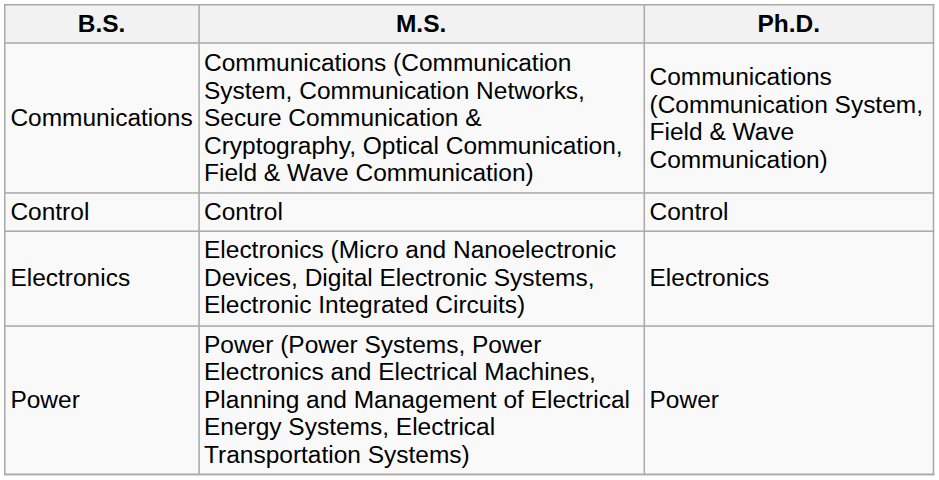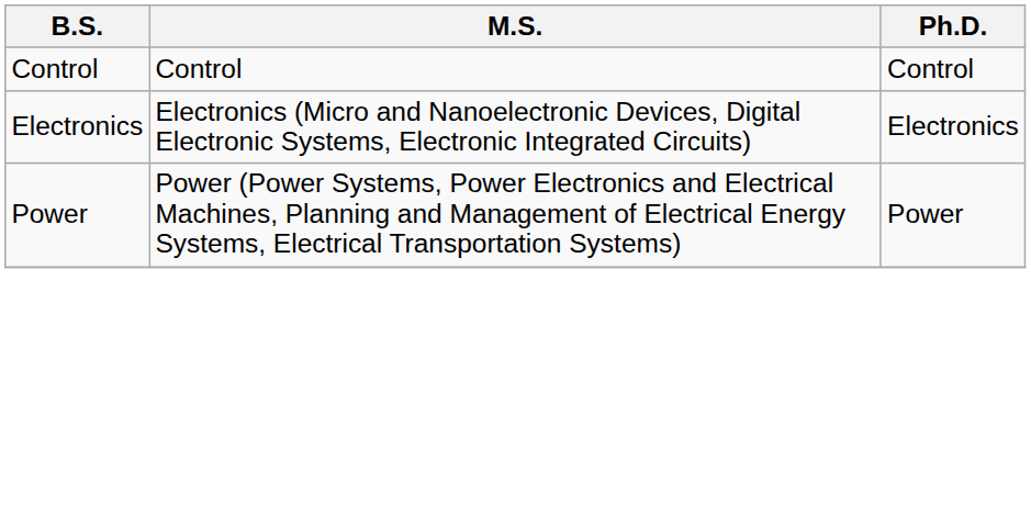- row: Communications | Communications (Communication System, Communication Networks, Secure Communication & Cryptography, Optical Communication, Field & Wave Communication) | Communications (Communication System, Field & Wave Communication)
